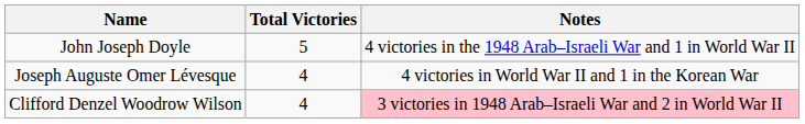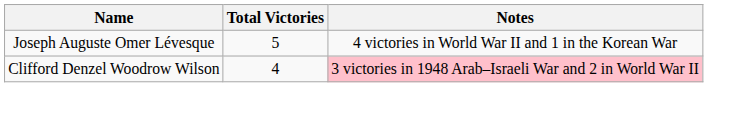- row: John Joseph Doyle | 5 | 4 victories in the 1948 Arab–Israeli War and 1 in World War II
Joseph Auguste Omer Lévesque | Total Victories: 4 -> 5
